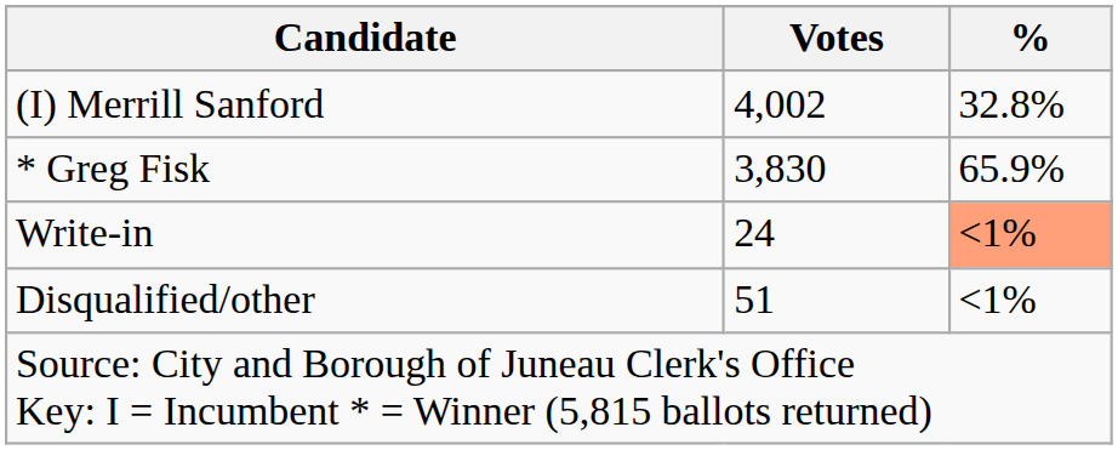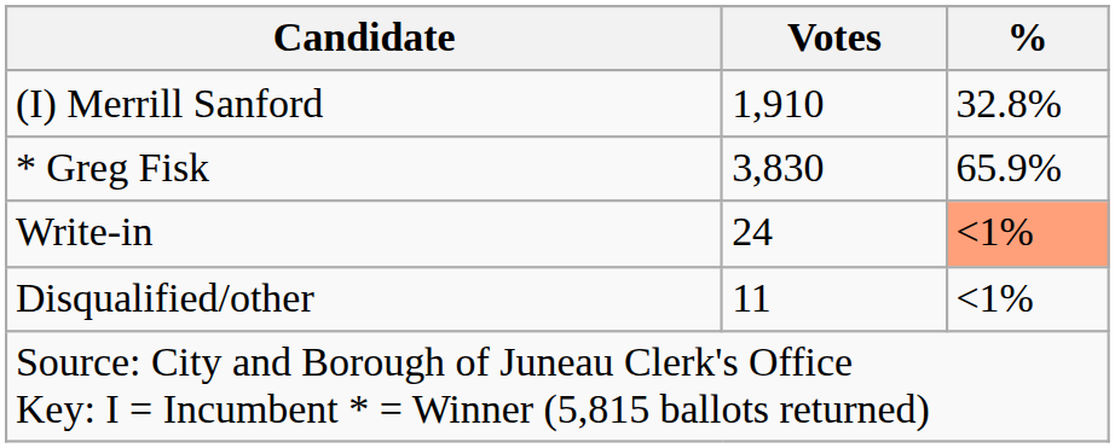(I) Merrill Sanford | Votes: 4,002 -> 1,910
Disqualified/other | Votes: 51 -> 11
